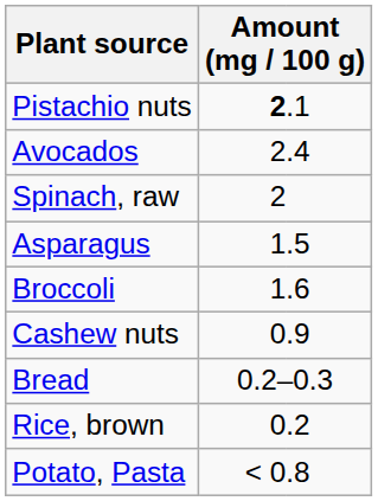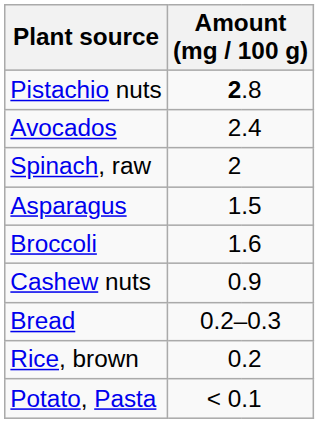Pistachio nuts | column 3: .1 -> .8
Potato, Pasta | column 3: .8 -> .1
